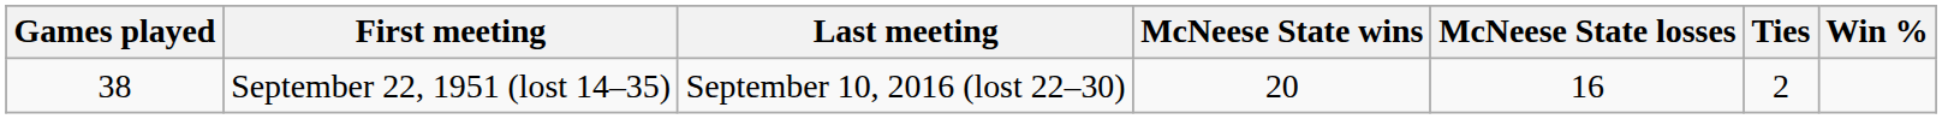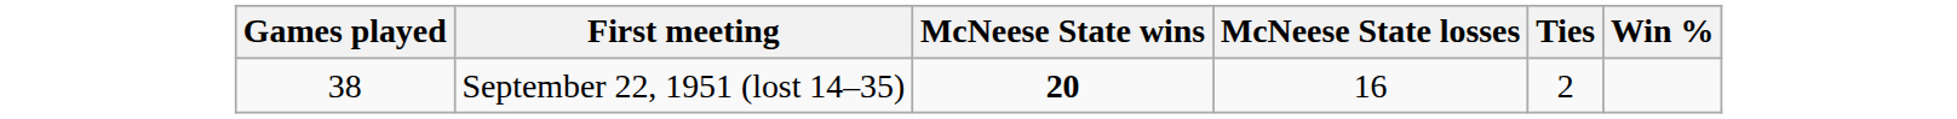- column: Last meeting | September 10, 2016 (lost 22–30)
September 22, 1951 (lost 14–35) | McNeese State wins: normal -> bold
